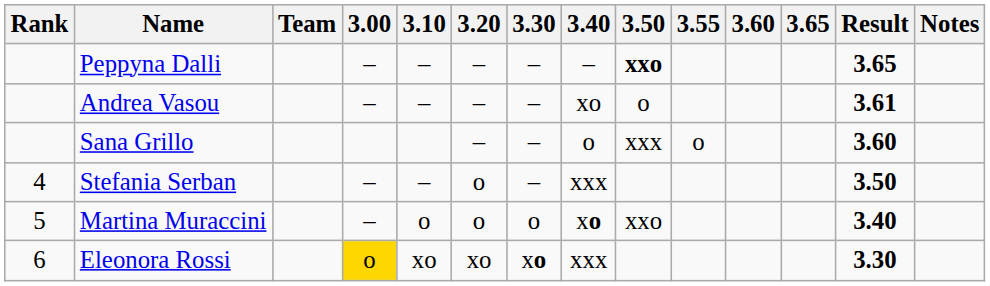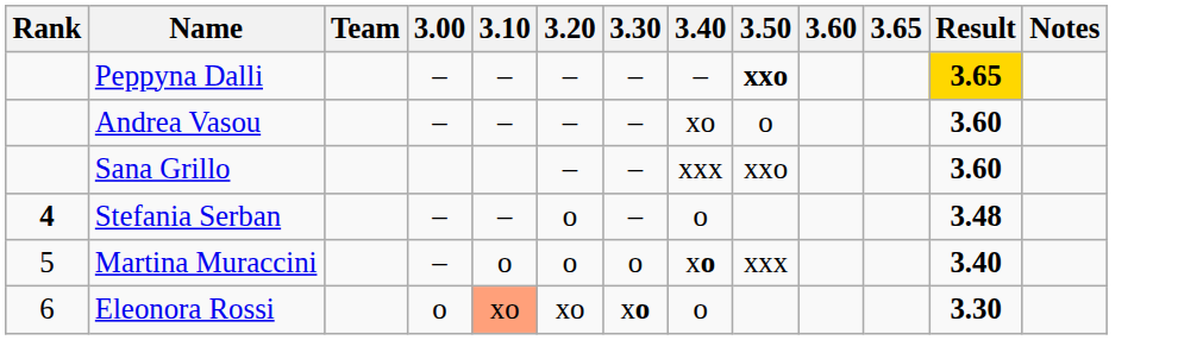- column: 3.55 | o
Peppyna Dalli | Result: no background -> gold background
Andrea Vasou | Result: 3.61 -> 3.60
Sana Grillo | 3.40: o -> xxx
Sana Grillo | 3.50: xxx -> xxo
Stefania Serban | Rank: normal -> bold
Stefania Serban | 3.40: xxx -> o
Stefania Serban | Result: 3.50 -> 3.48
Martina Muraccini | 3.50: xxo -> xxx
Eleonora Rossi | 3.00: gold background -> no background
Eleonora Rossi | 3.10: no background -> lightsalmon background
Eleonora Rossi | 3.40: xxx -> o
